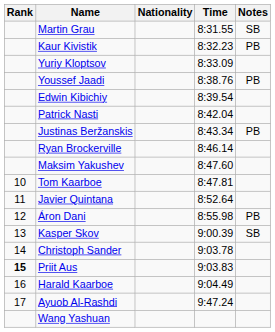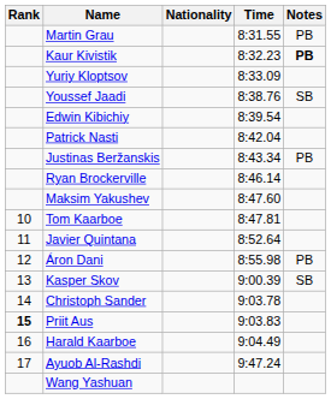Martin Grau | Notes: SB -> PB
Kaur Kivistik | Notes: normal -> bold
Youssef Jaadi | Notes: PB -> SB
